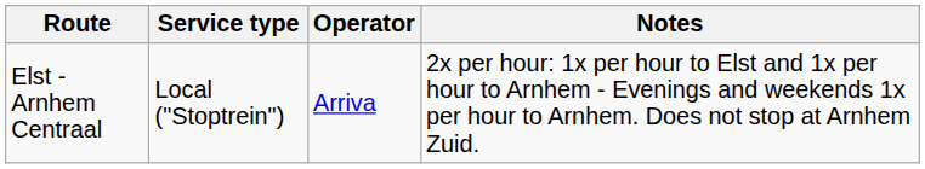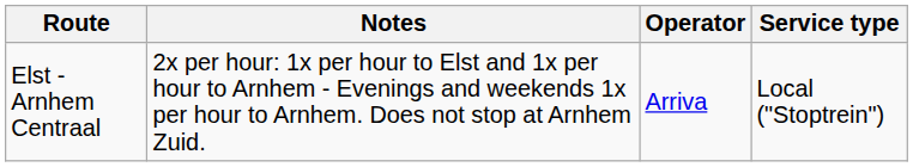columns swapped: Service type <-> Notes
